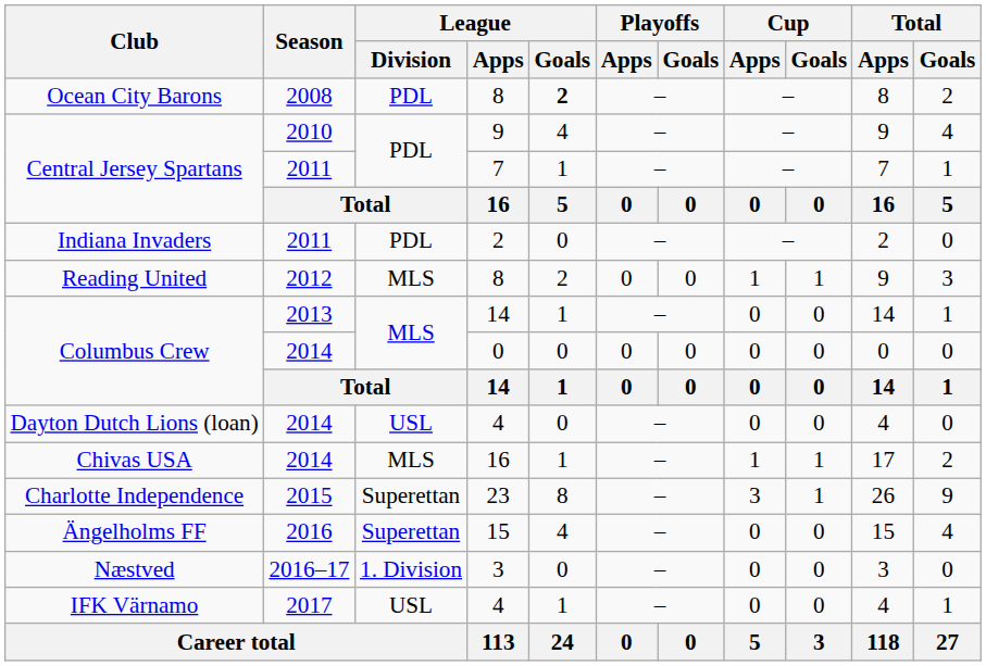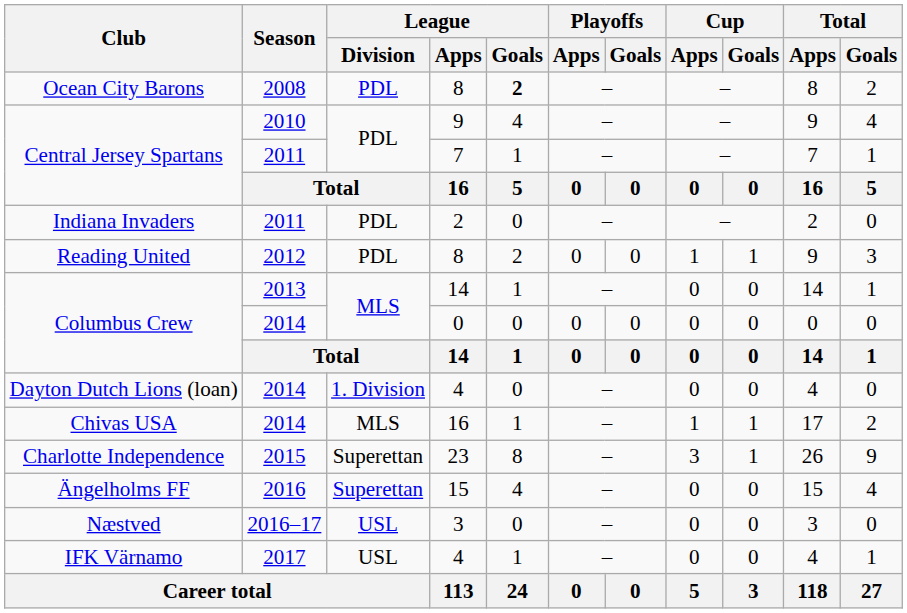Reading United | League / Division: MLS -> PDL
Dayton Dutch Lions (loan) | League / Division: USL -> 1. Division
Næstved | League / Division: 1. Division -> USL
